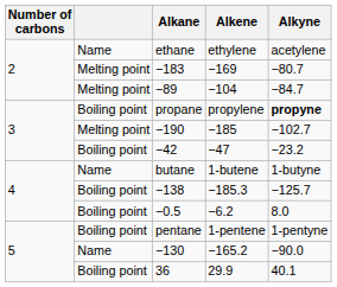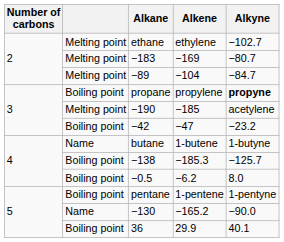ethane | column 2: Name -> Melting point
ethane | Alkyne: acetylene -> −102.7
−190 | Alkyne: −102.7 -> acetylene
